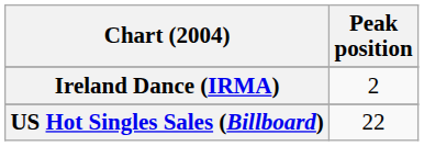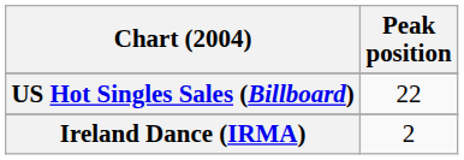rows swapped: Ireland Dance (IRMA) <-> US Hot Singles Sales (Billboard)
